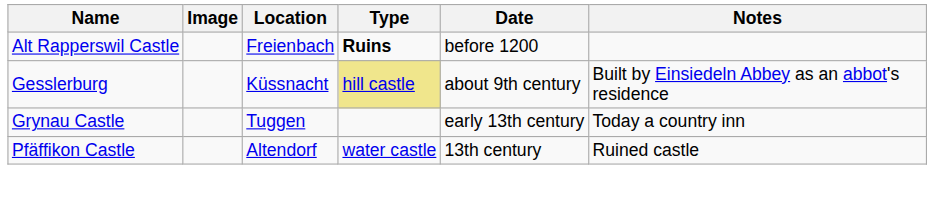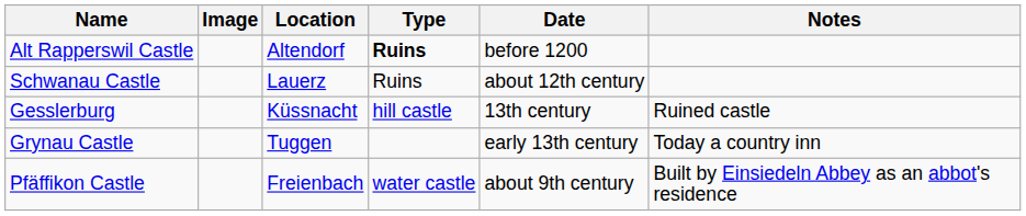Alt Rapperswil Castle | Location: Freienbach -> Altendorf
+ row: Schwanau Castle | Lauerz | Ruins | about 12th century
Gesslerburg | Type: khaki background -> no background
Gesslerburg | Date: about 9th century -> 13th century
Gesslerburg | Notes: Built by Einsiedeln Abbey as an abbot's residence -> Ruined castle
Pfäffikon Castle | Location: Altendorf -> Freienbach
Pfäffikon Castle | Date: 13th century -> about 9th century
Pfäffikon Castle | Notes: Ruined castle -> Built by Einsiedeln Abbey as an abbot's residence
